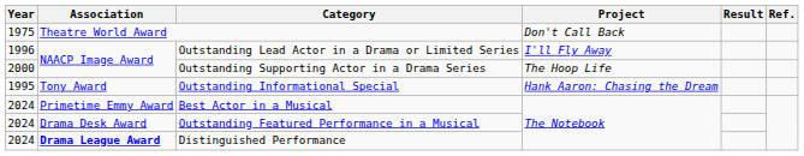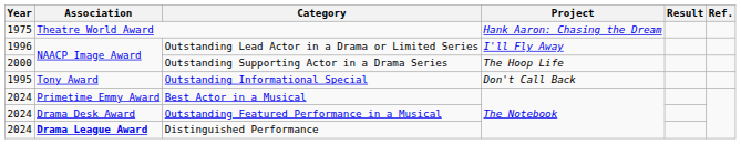Theatre World Award | Project: Don't Call Back -> Hank Aaron: Chasing the Dream
Outstanding Informational Special | Project: Hank Aaron: Chasing the Dream -> Don't Call Back
